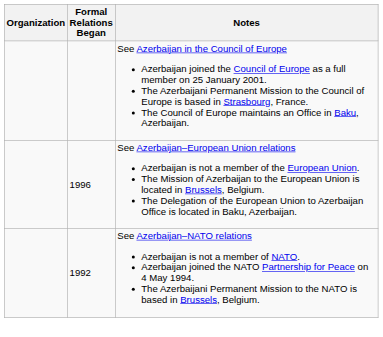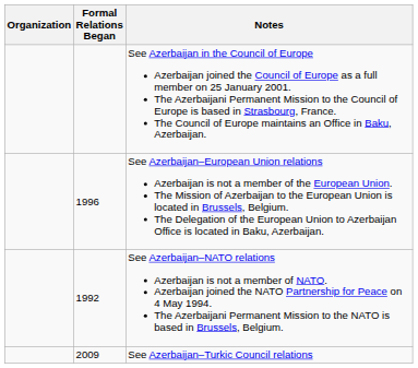+ row: 2009 | See Azerbaijan–Turkic Council relations
